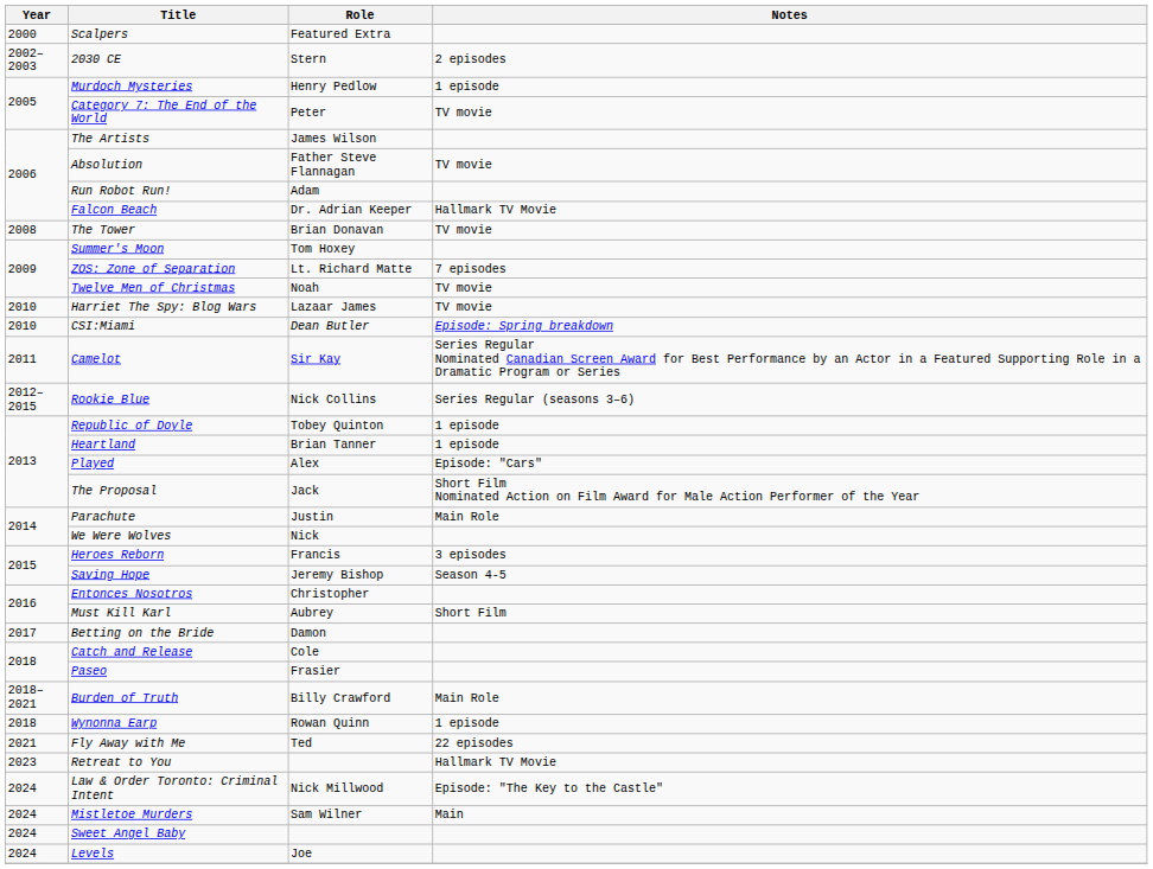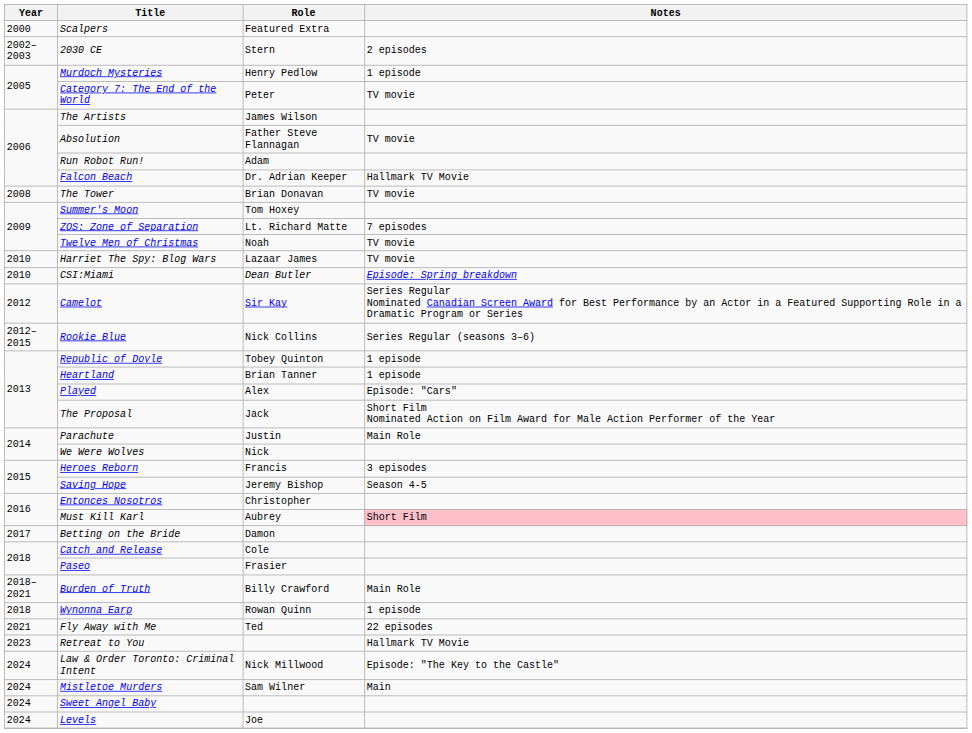Camelot | Year: 2011 -> 2012
Must Kill Karl | Notes: no background -> pink background
